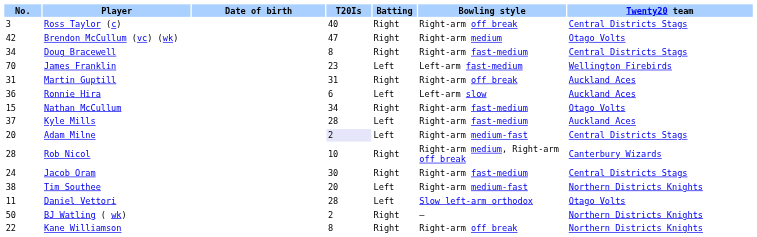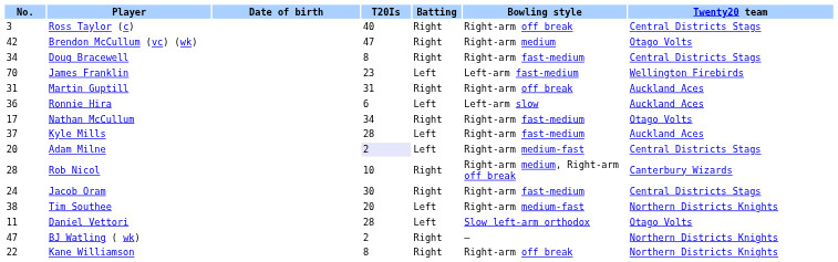Nathan McCullum | No.: 15 -> 17
BJ Watling ( wk) | No.: 50 -> 47
